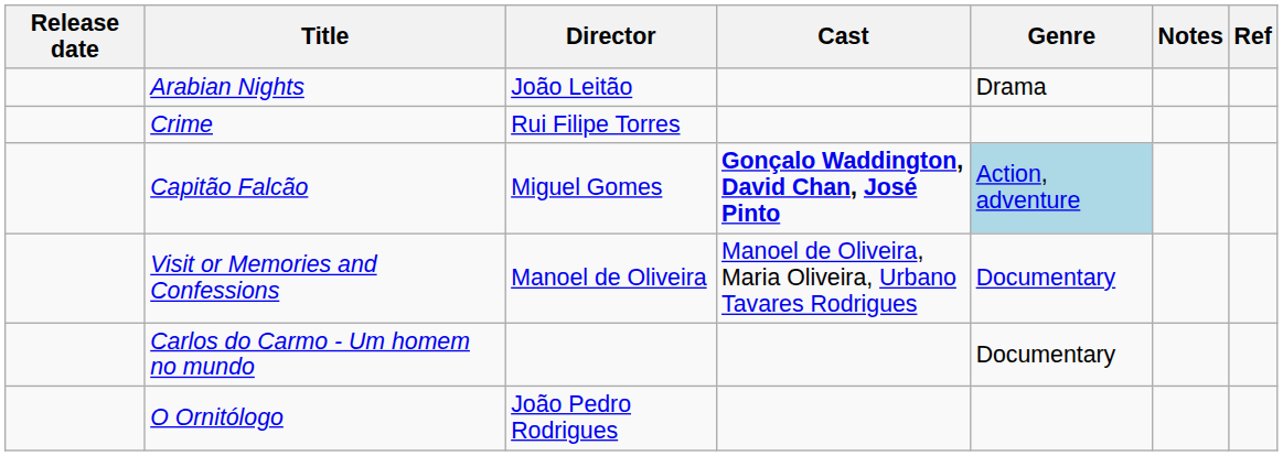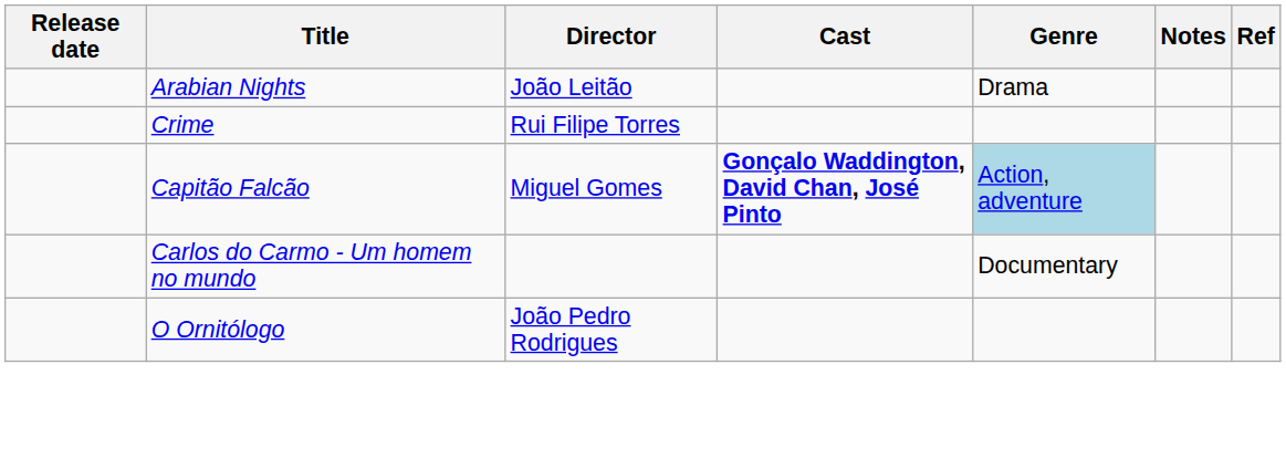- row: Visit or Memories and Confessions | Manoel de Oliveira | Manoel de Oliveira, Maria Oliveira, Urbano Tavares Rodrigues | Documentary
